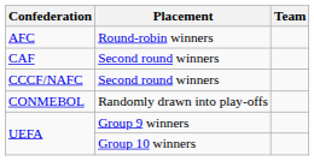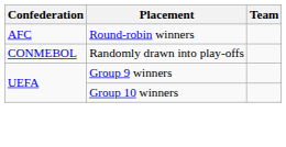- row: CAF | Second round winners
- row: CCCF/NAFC | Second round winners
